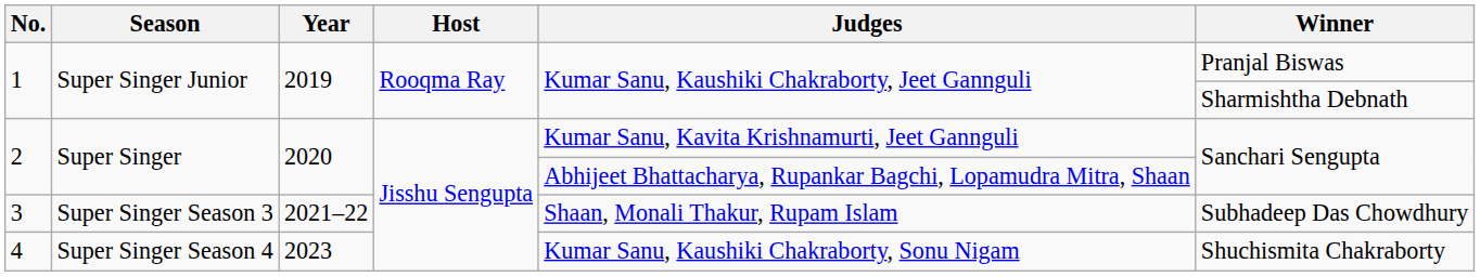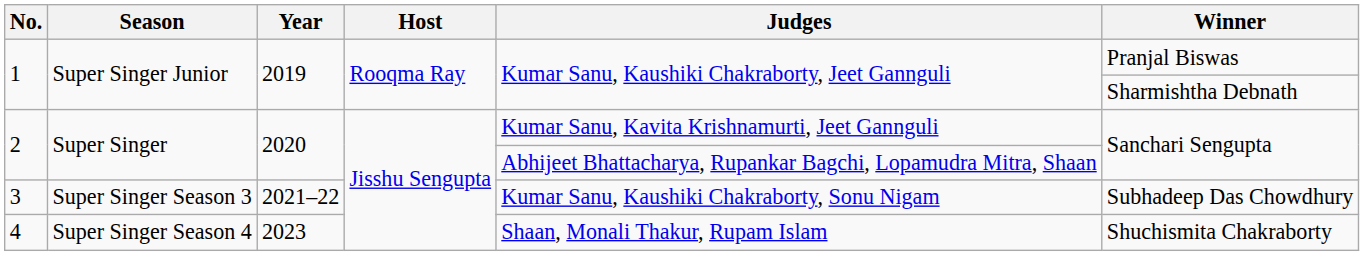3 | Judges: Shaan, Monali Thakur, Rupam Islam -> Kumar Sanu, Kaushiki Chakraborty, Sonu Nigam
4 | Judges: Kumar Sanu, Kaushiki Chakraborty, Sonu Nigam -> Shaan, Monali Thakur, Rupam Islam
